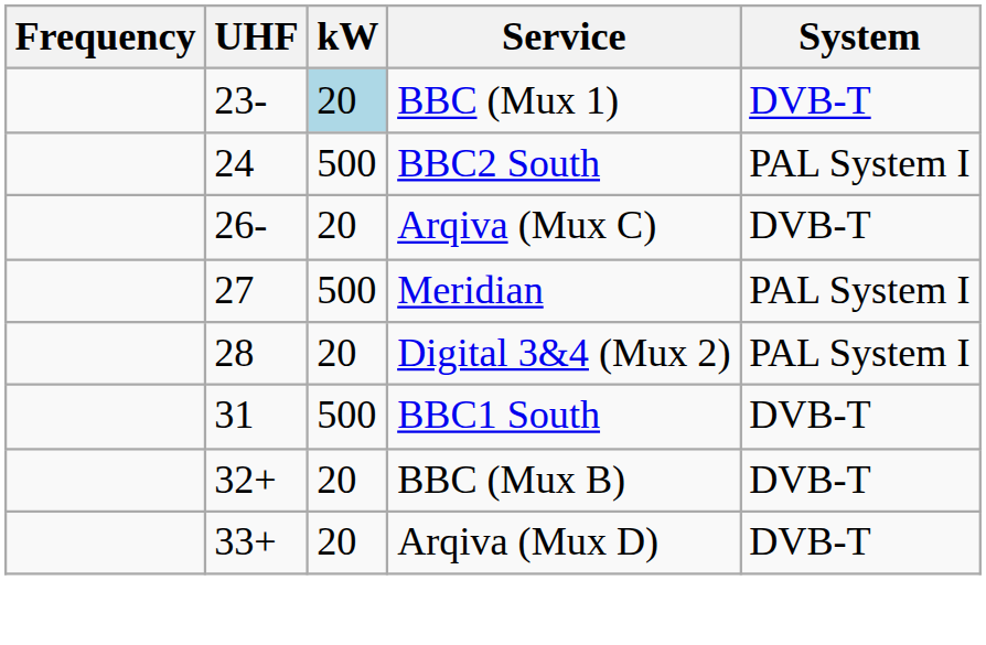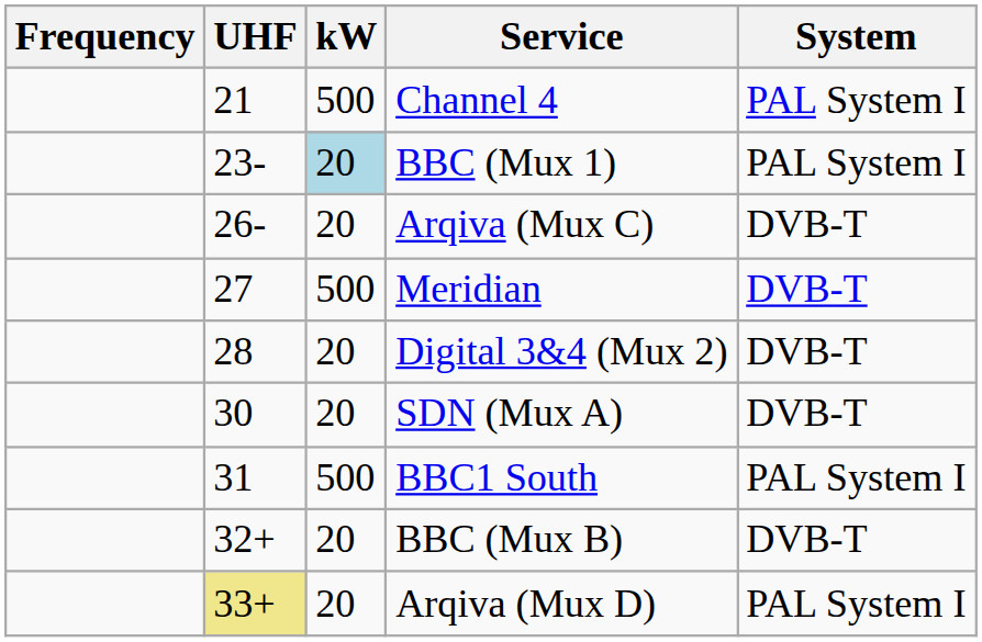+ row: 21 | 500 | Channel 4 | PAL System I
BBC (Mux 1) | System: DVB-T -> PAL System I
- row: 24 | 500 | BBC2 South | PAL System I
Meridian | System: PAL System I -> DVB-T
Digital 3&4 (Mux 2) | System: PAL System I -> DVB-T
+ row: 30 | 20 | SDN (Mux A) | DVB-T
BBC1 South | System: DVB-T -> PAL System I
Arqiva (Mux D) | UHF: no background -> khaki background
Arqiva (Mux D) | System: DVB-T -> PAL System I
